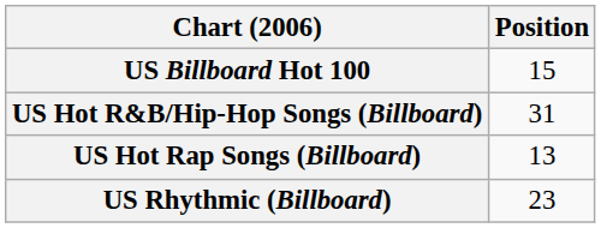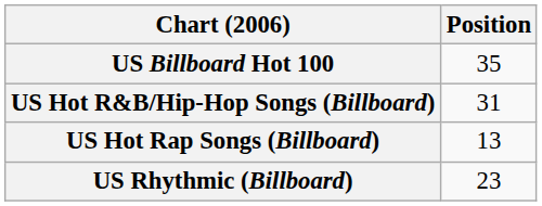US Billboard Hot 100 | Position: 15 -> 35
